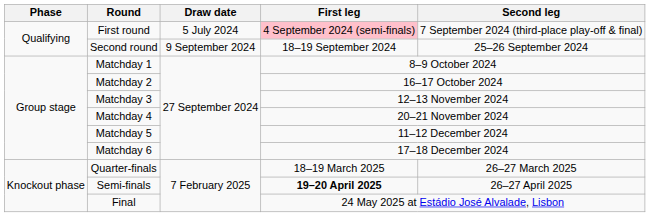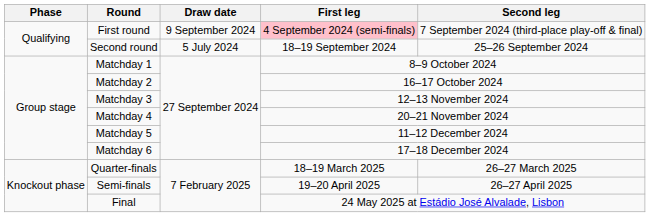First round | Draw date: 5 July 2024 -> 9 September 2024
Second round | Draw date: 9 September 2024 -> 5 July 2024
Semi-finals | First leg: bold -> normal
